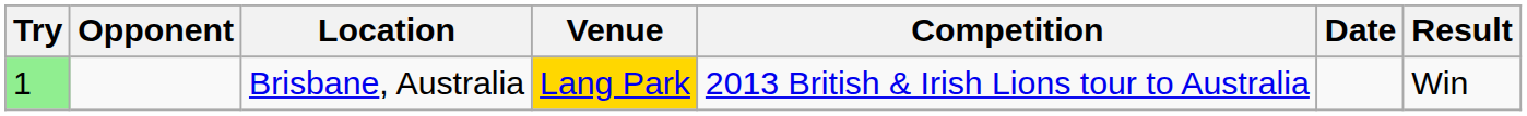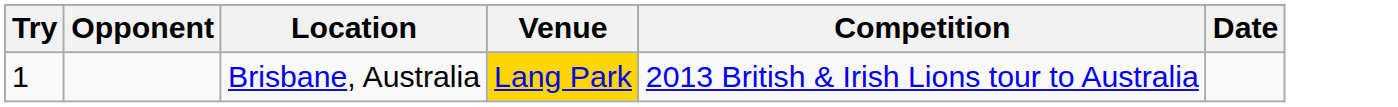- column: Result | Win
Brisbane, Australia | Try: lightgreen background -> no background
